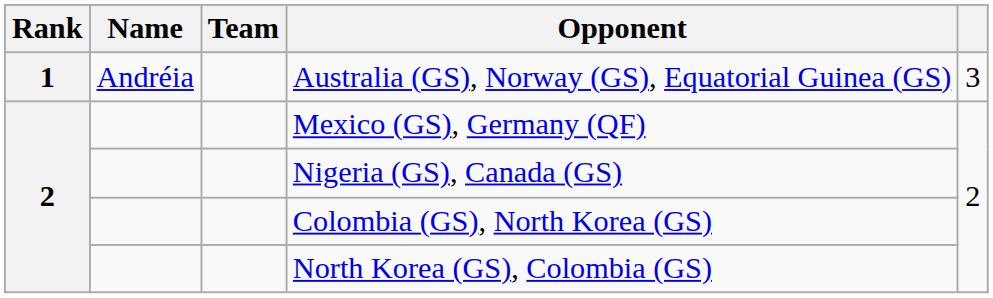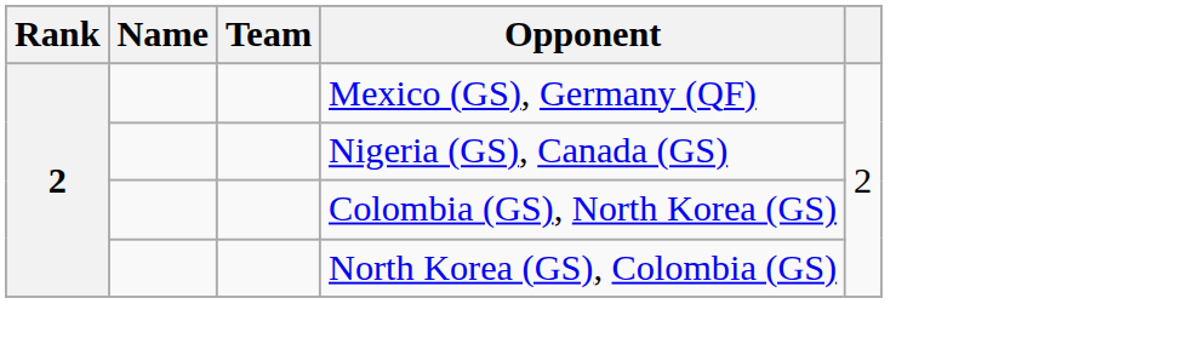- row: 1 | Andréia | Australia (GS), Norway (GS), Equatorial Guinea (GS) | 3
